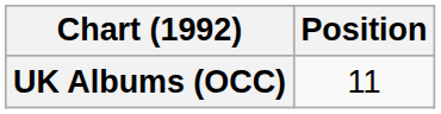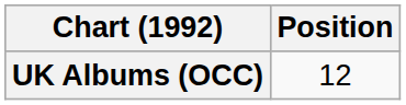UK Albums (OCC) | Position: 11 -> 12
